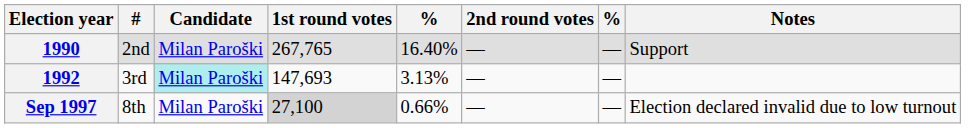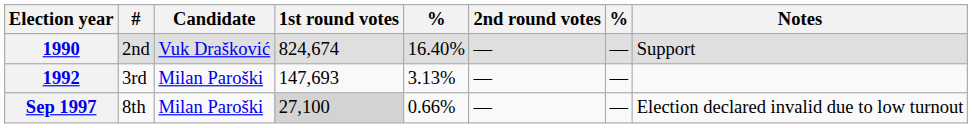1990 | Candidate: Milan Paroški -> Vuk Drašković
1990 | 1st round votes: 267,765 -> 824,674
1992 | Candidate: paleturquoise background -> no background
